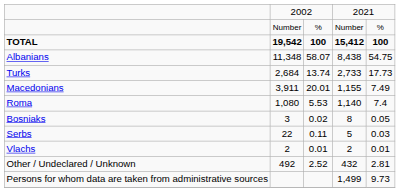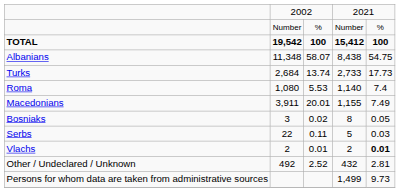rows swapped: Macedonians <-> Roma
Vlachs | column 5: normal -> bold
